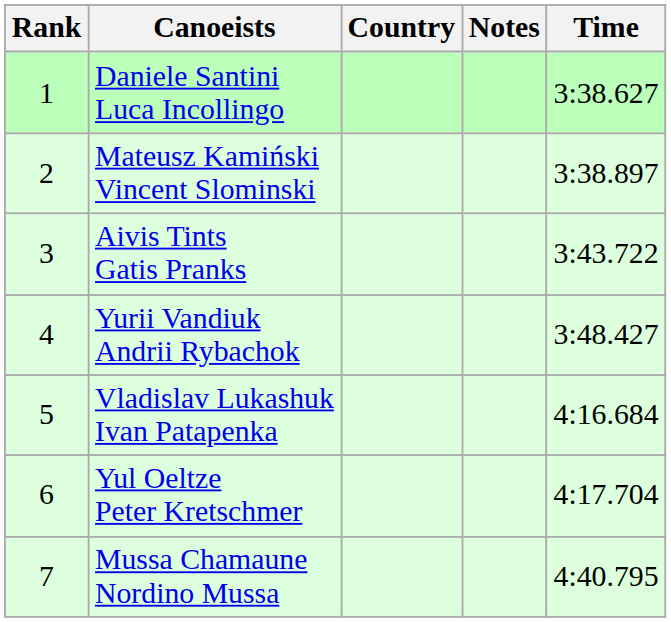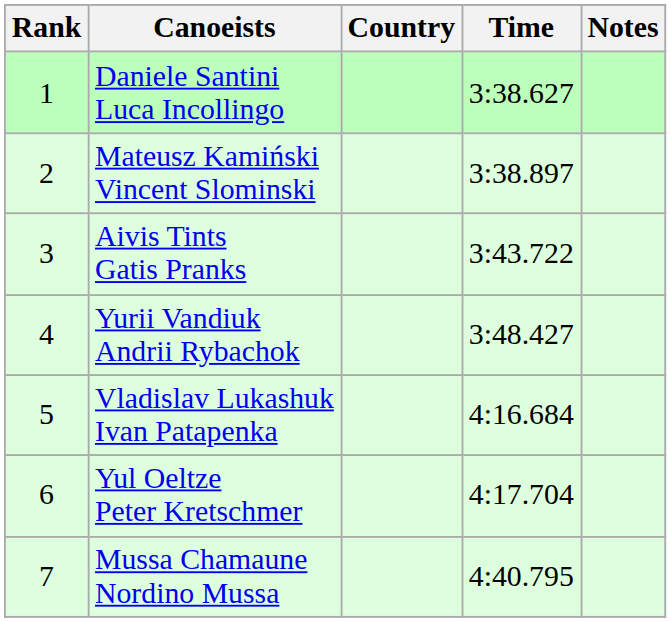columns swapped: Time <-> Notes
